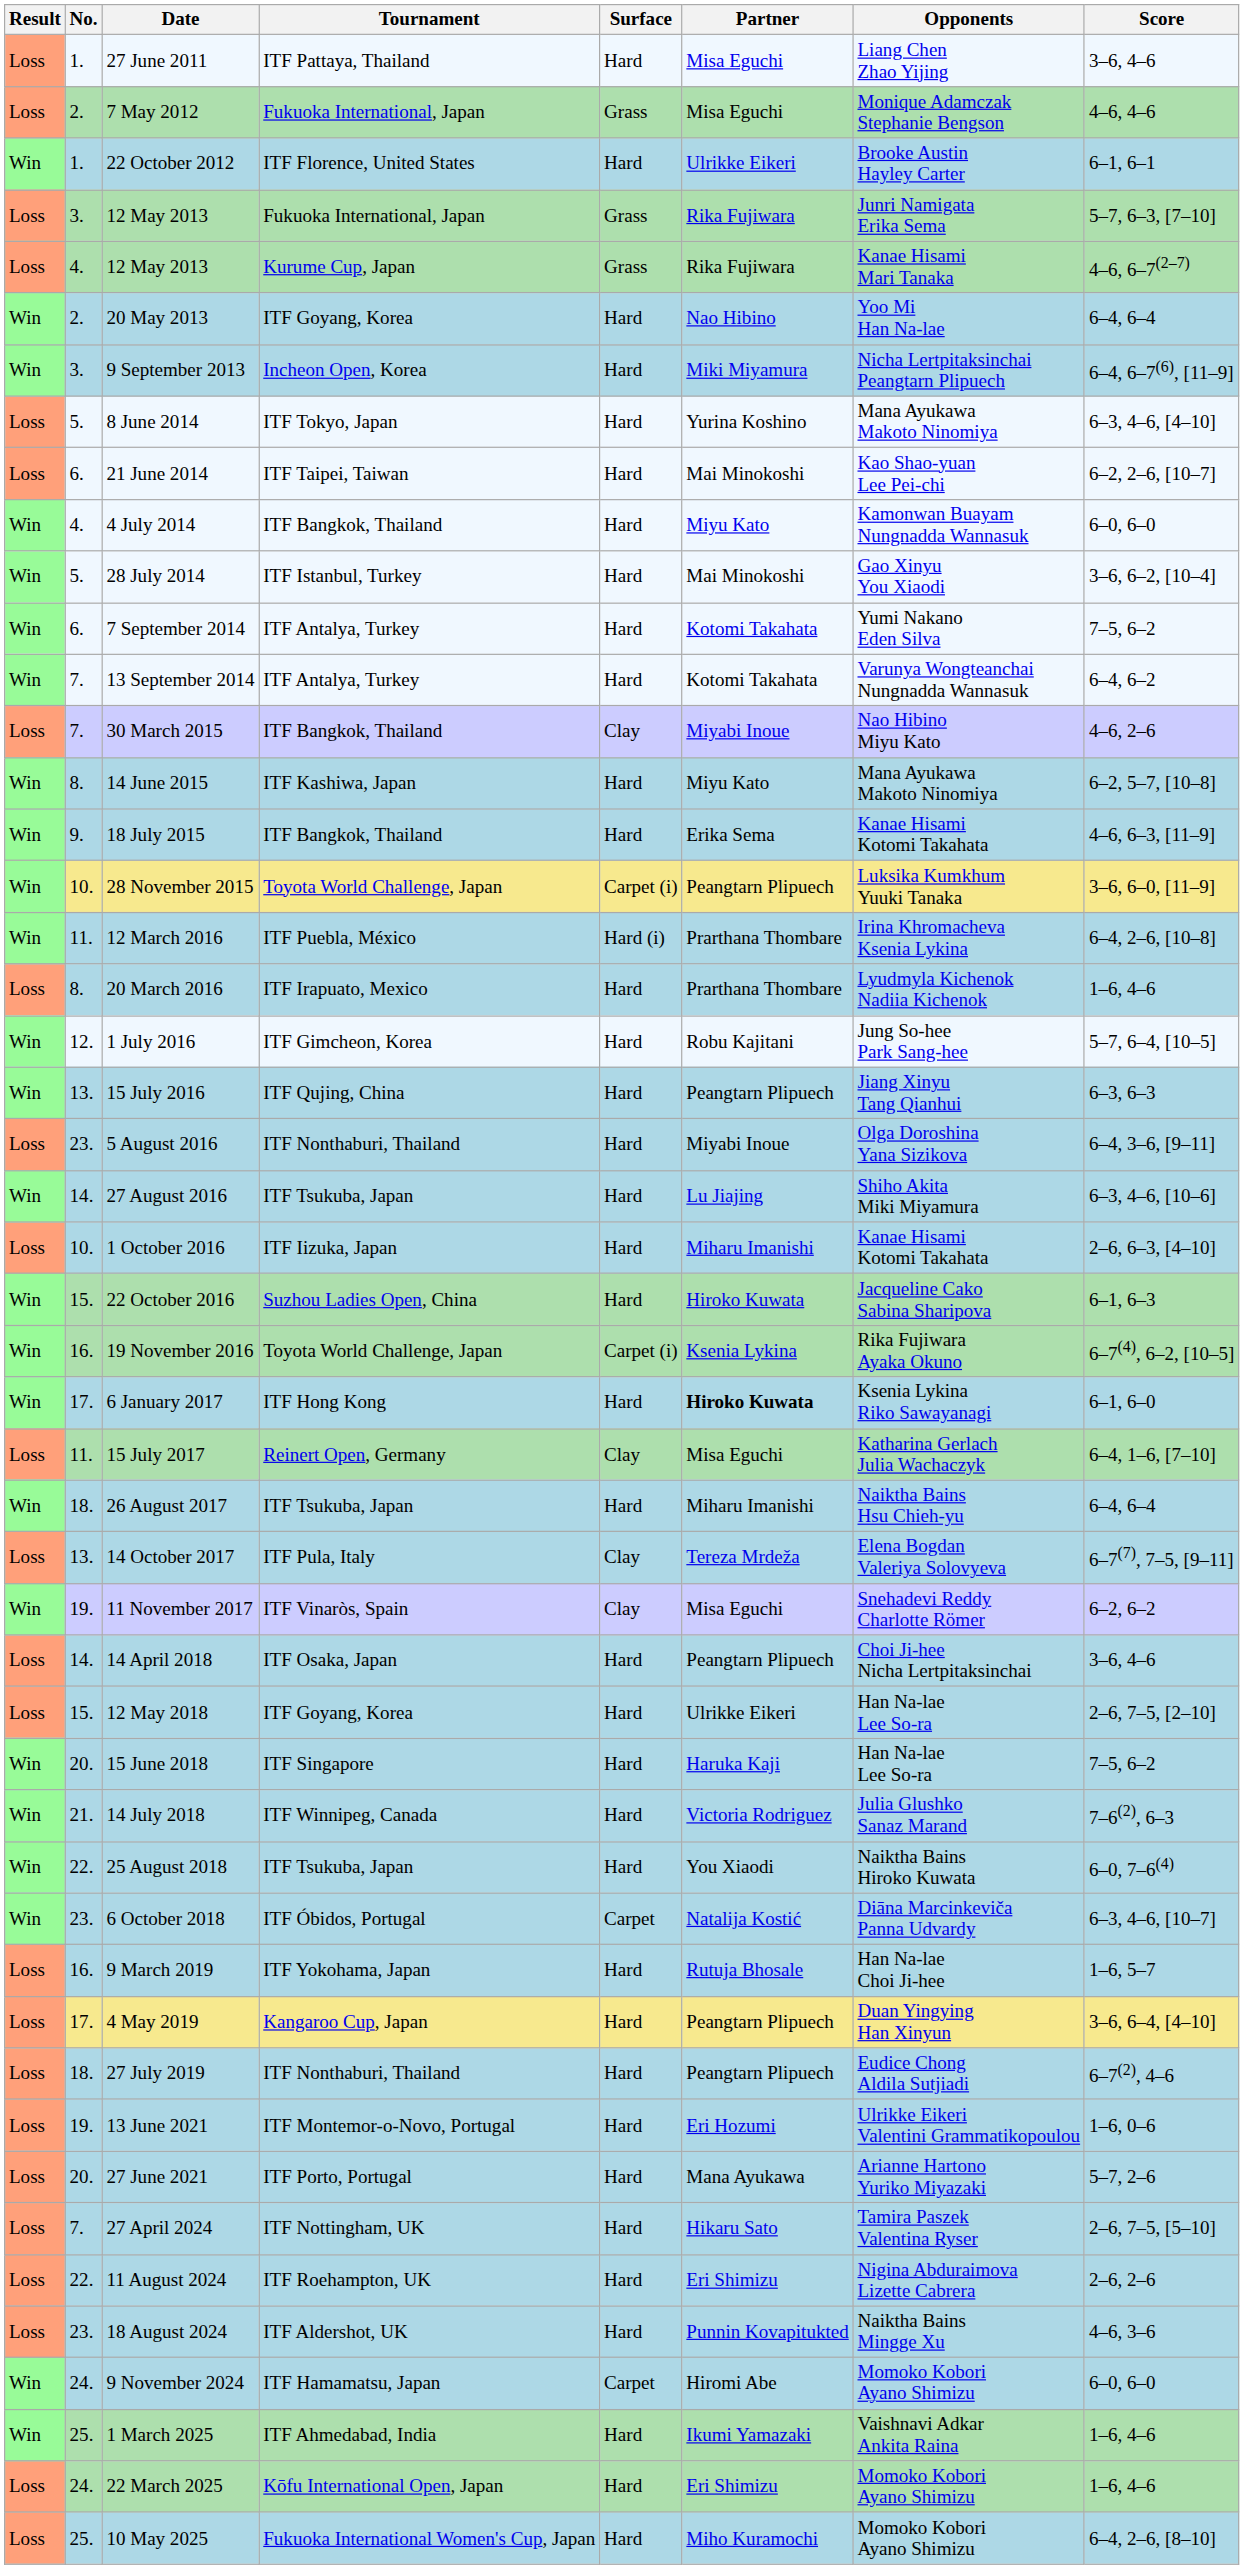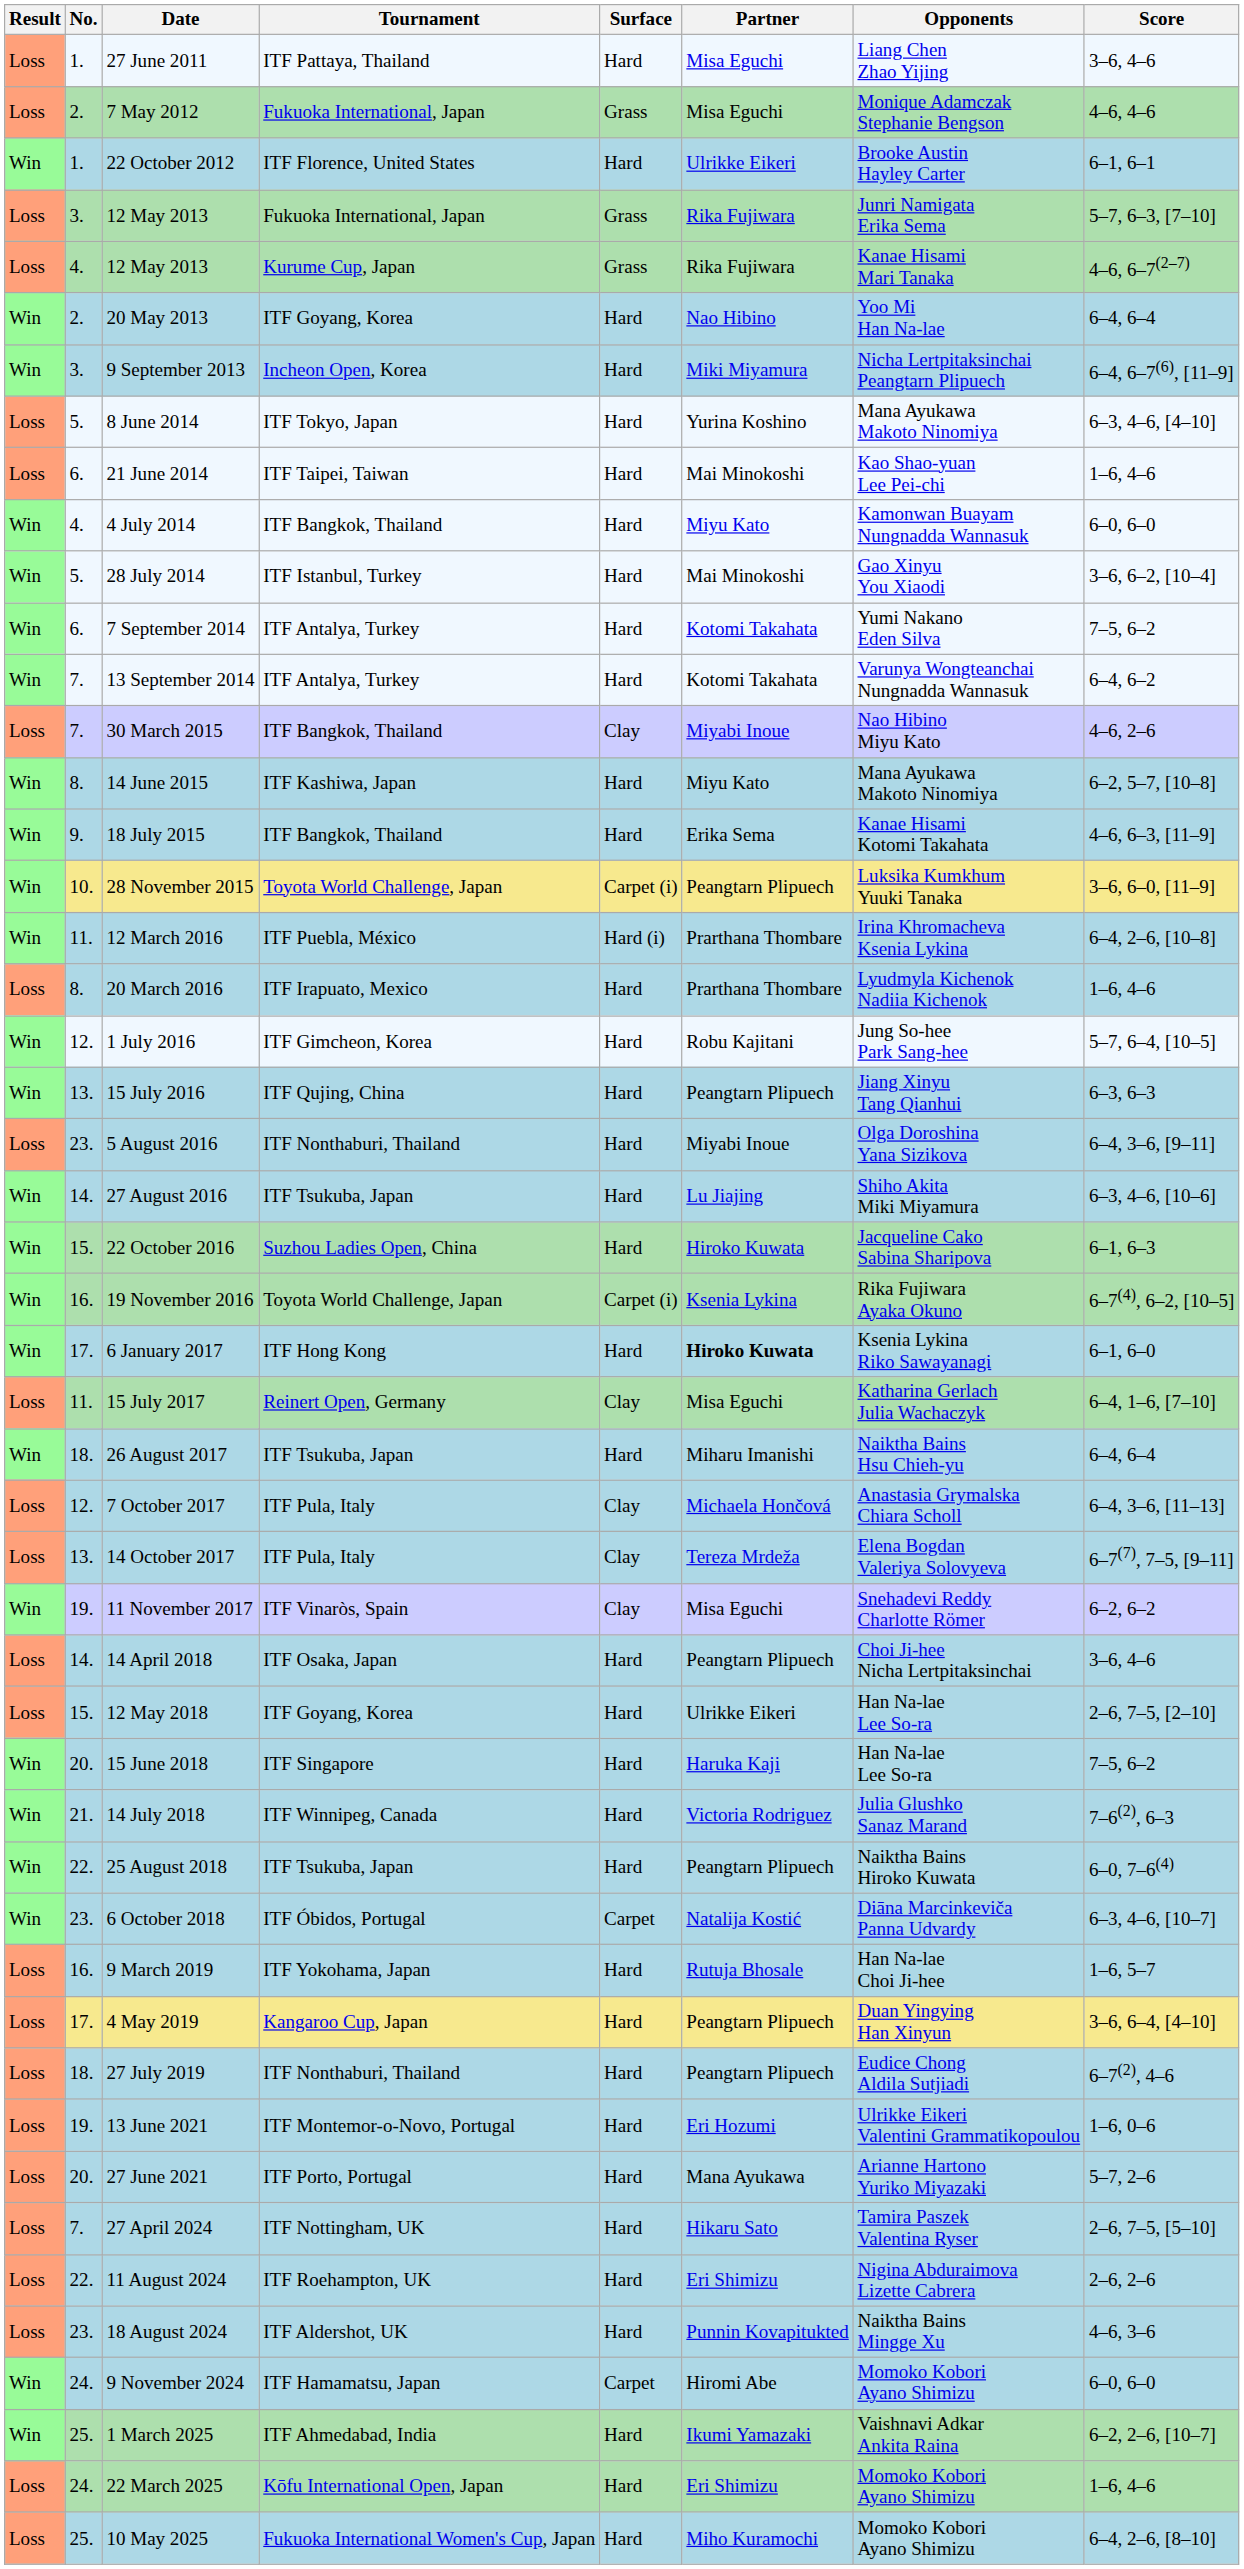21 June 2014 | Score: 6–2, 2–6, [10–7] -> 1–6, 4–6
- row: Loss | 10. | 1 October 2016 | ITF Iizuka, Japan | Hard | Miharu Imanishi | Kanae Hisami Kotomi Takahata | 2–6, 6–3, [4–10]
+ row: Loss | 12. | 7 October 2017 | ITF Pula, Italy | Clay | Michaela Hončová | Anastasia Grymalska Chiara Scholl | 6–4, 3–6, [11–13]
25 August 2018 | Partner: You Xiaodi -> Peangtarn Plipuech
1 March 2025 | Score: 1–6, 4–6 -> 6–2, 2–6, [10–7]
